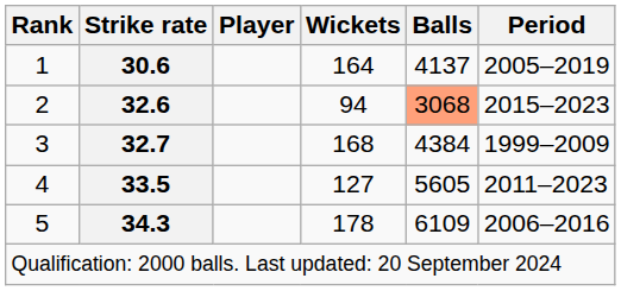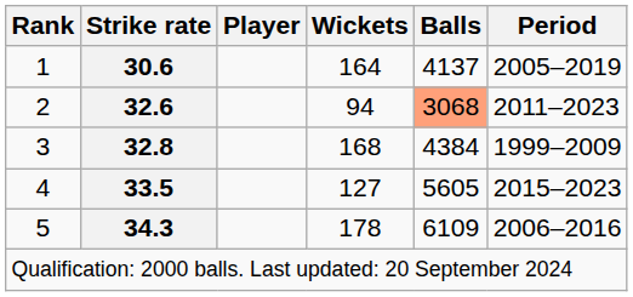2 | Period: 2015–2023 -> 2011–2023
3 | Strike rate: 32.7 -> 32.8
4 | Period: 2011–2023 -> 2015–2023
